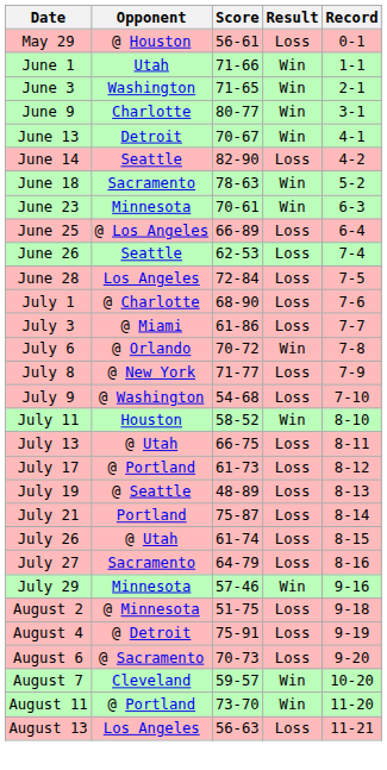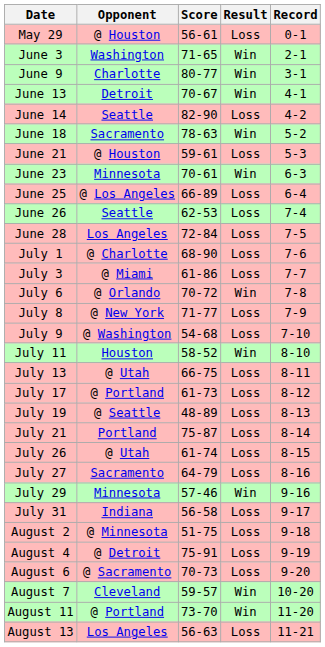- row: June 1 | Utah | 71-66 | Win | 1-1
+ row: June 21 | @ Houston | 59-61 | Loss | 5-3
+ row: July 31 | Indiana | 56-58 | Loss | 9-17
